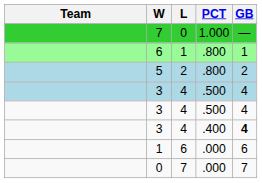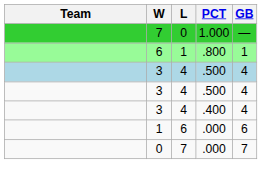- row: 5 | 2 | .800 | 2
3 / .400 | GB: bold -> normal
